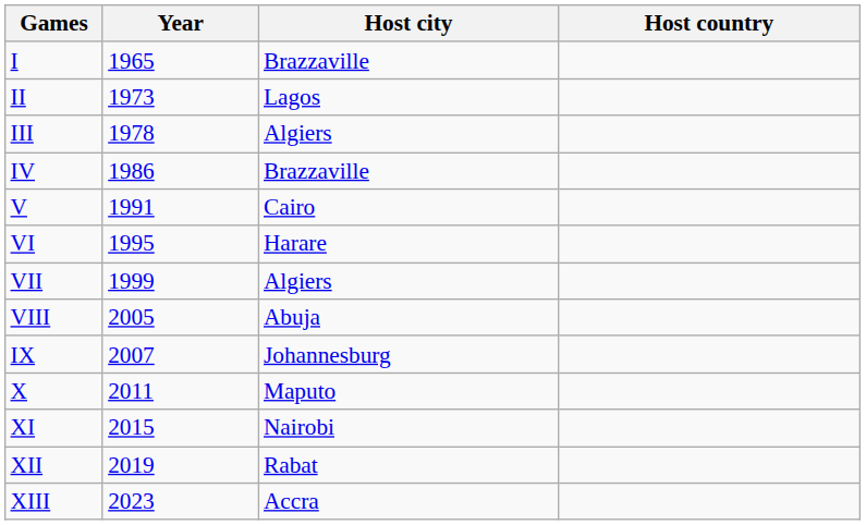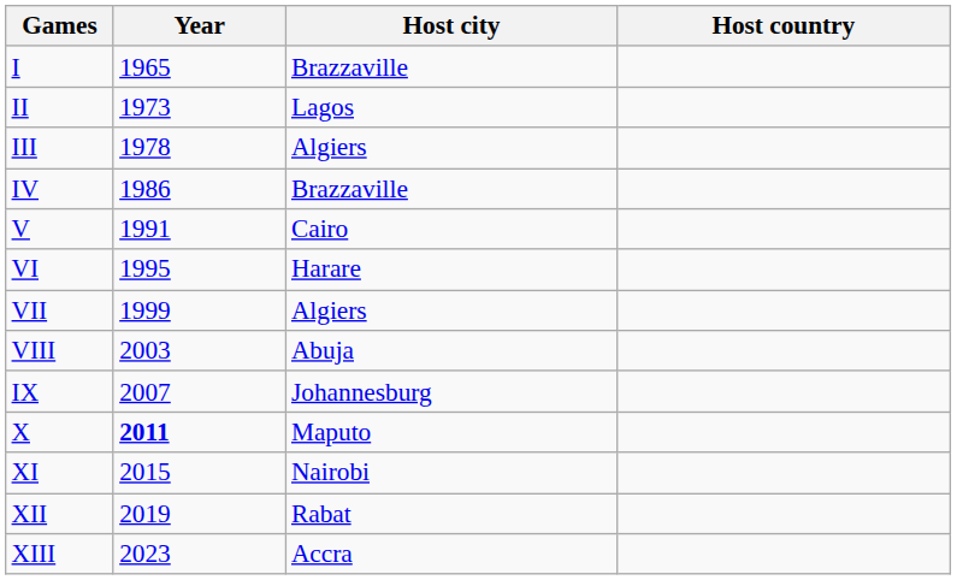VIII | Year: 2005 -> 2003
X | Year: normal -> bold
